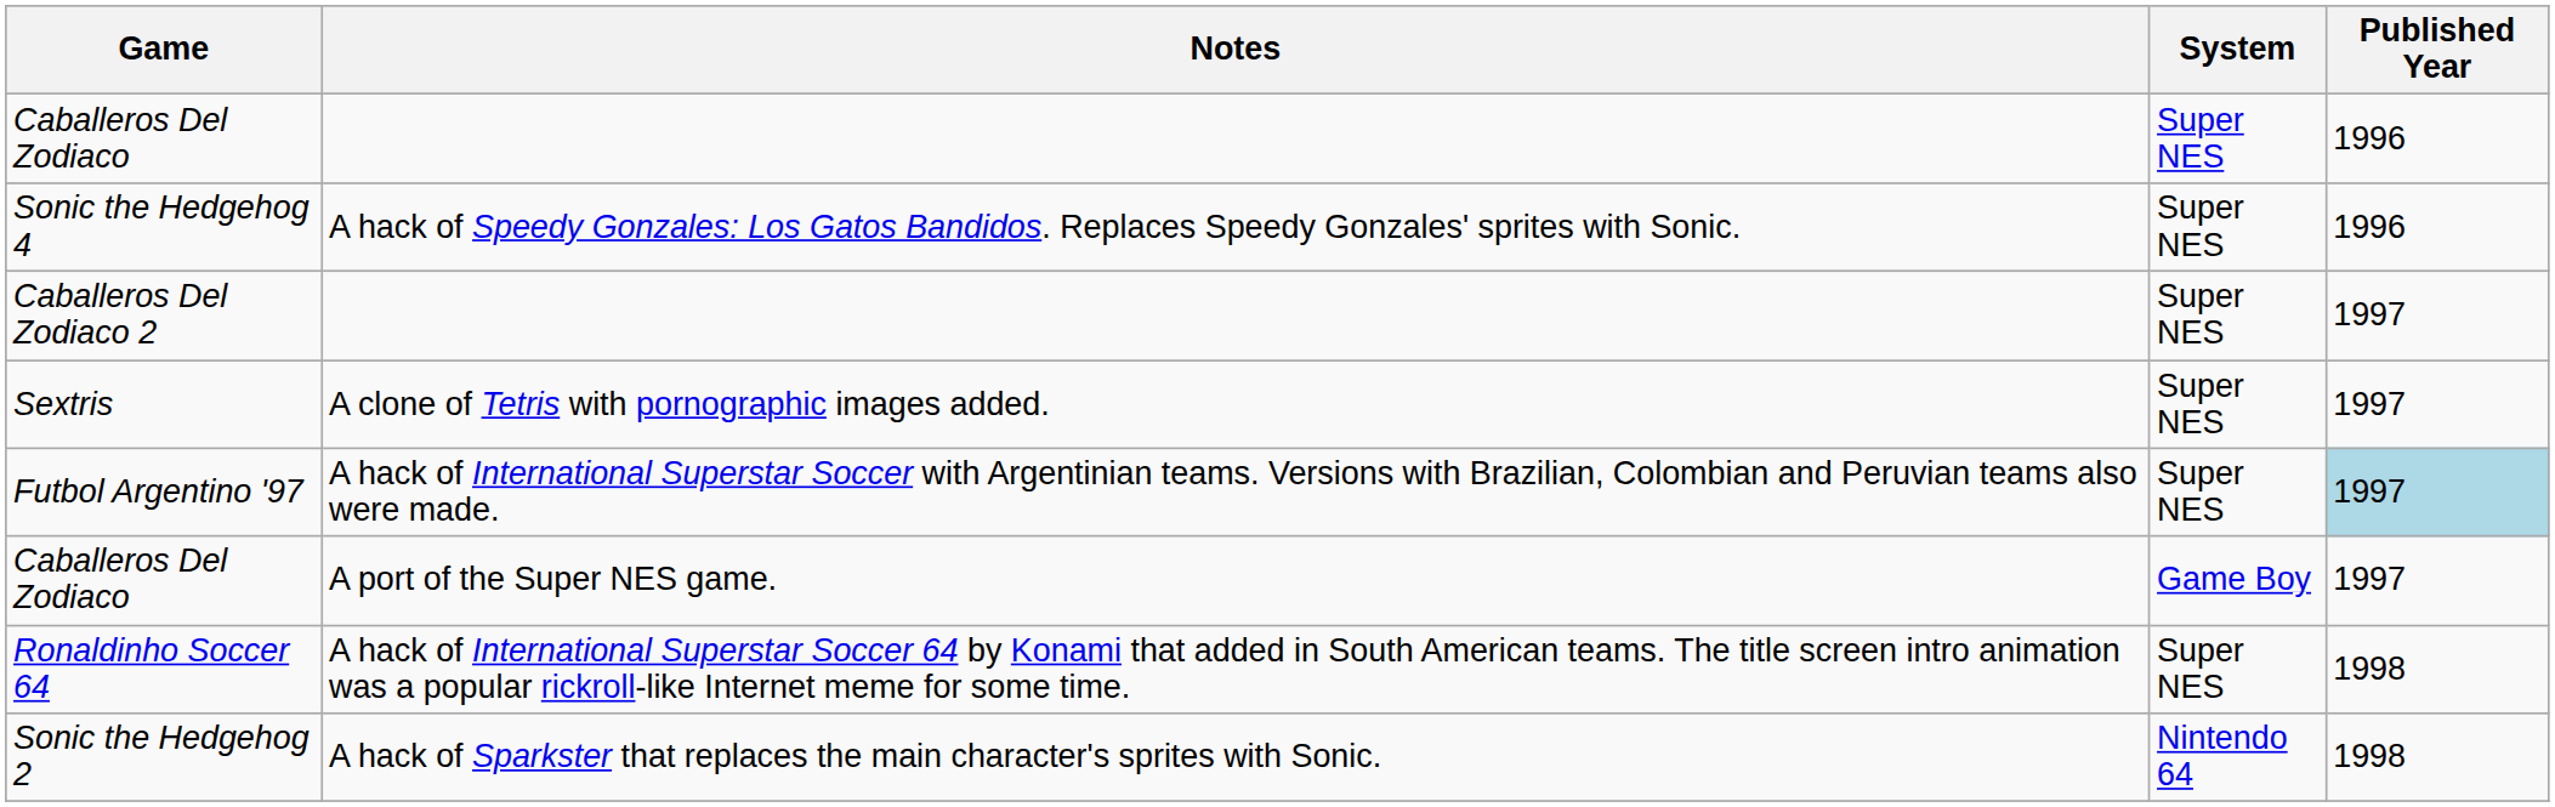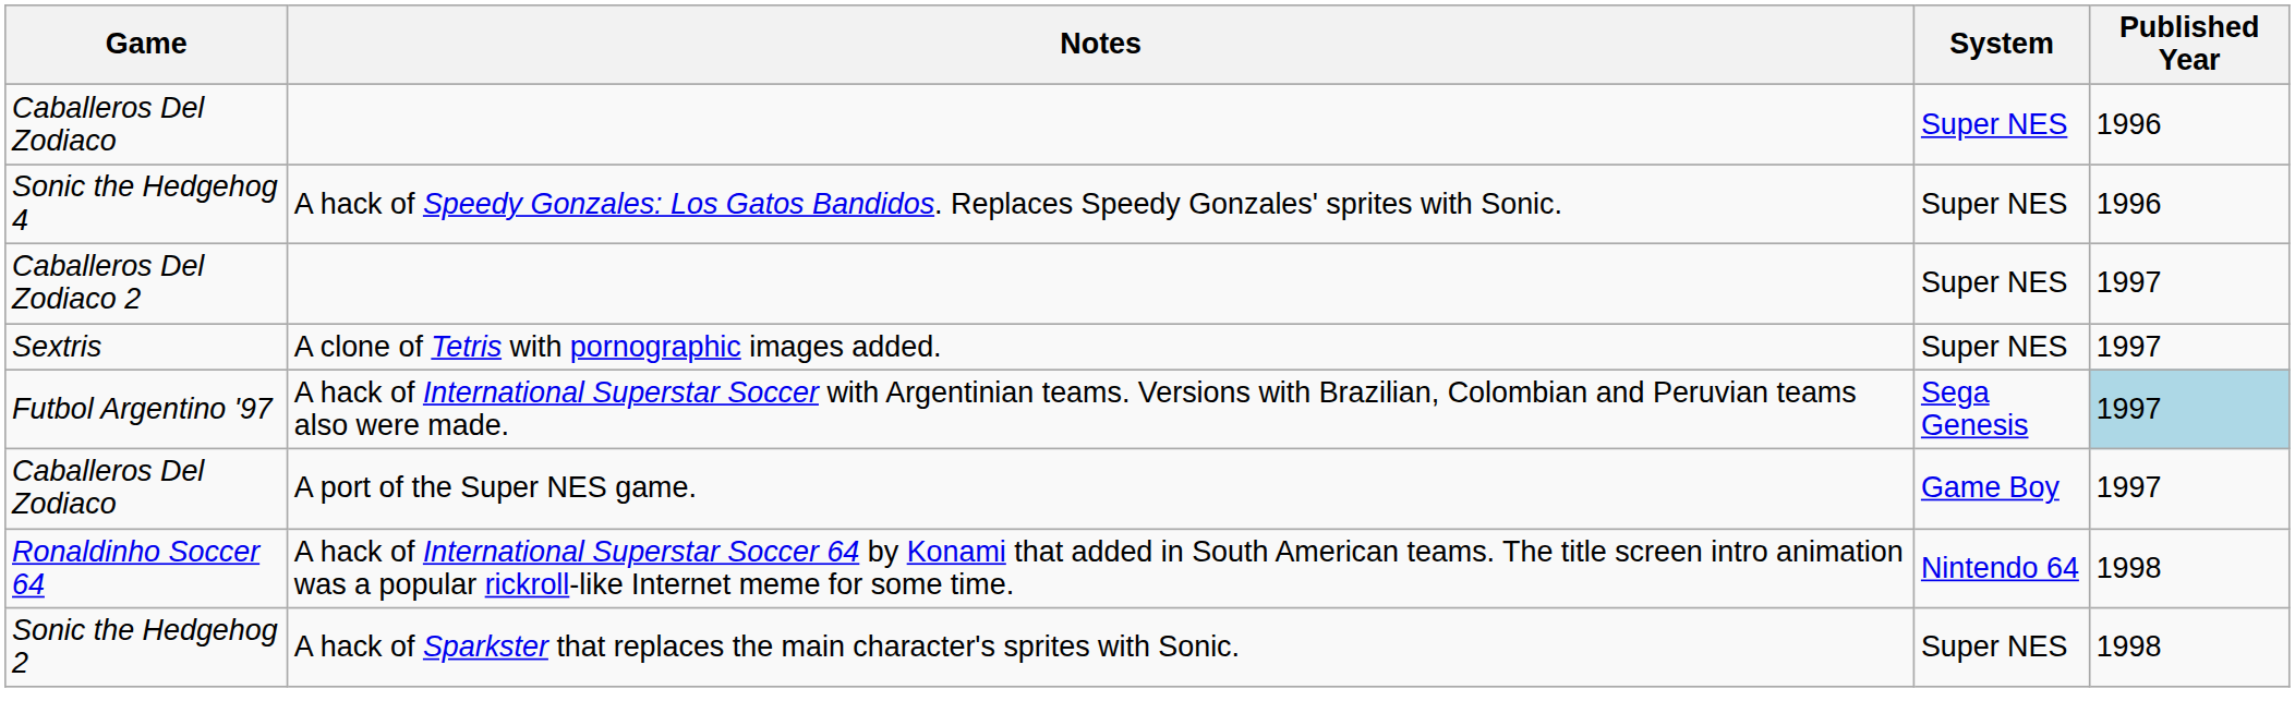Futbol Argentino '97 | System: Super NES -> Sega Genesis
Ronaldinho Soccer 64 | System: Super NES -> Nintendo 64
Sonic the Hedgehog 2 | System: Nintendo 64 -> Super NES
